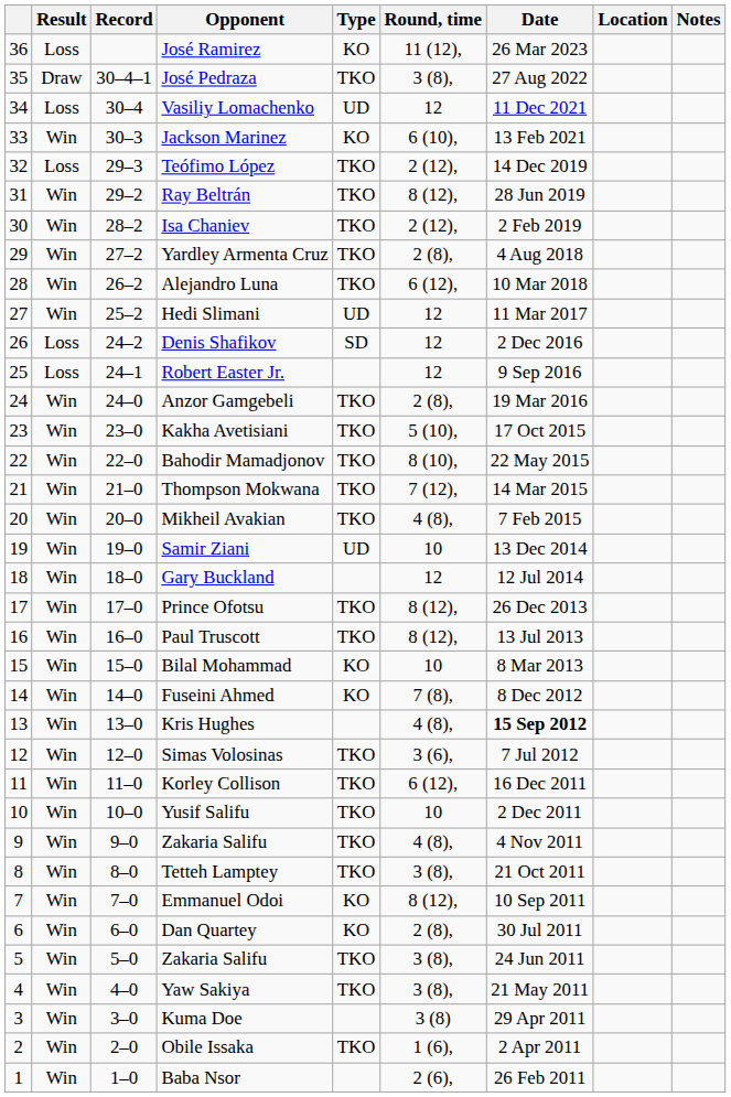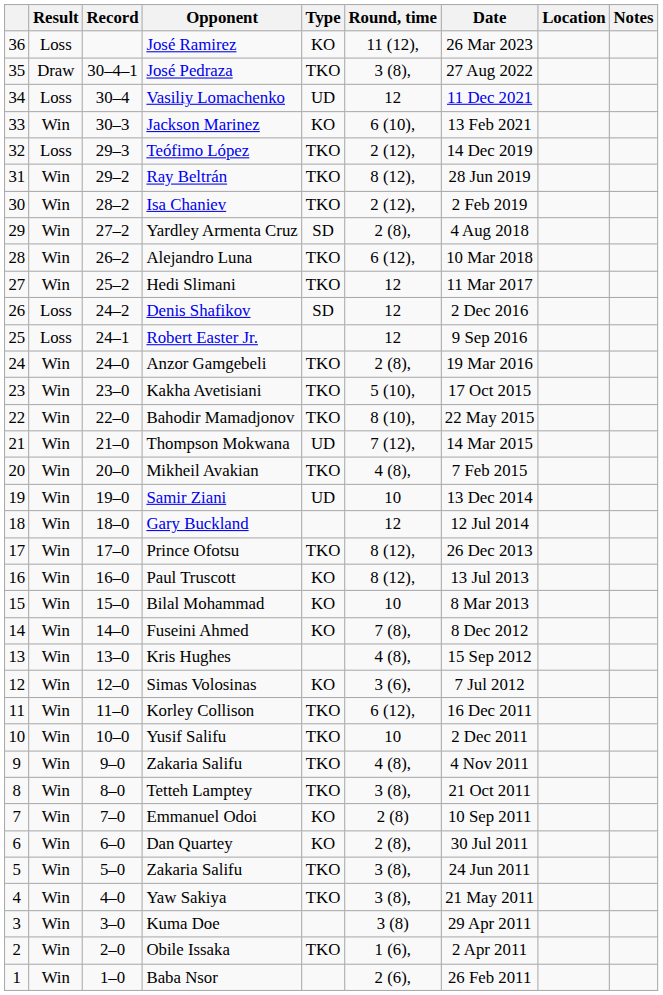Yardley Armenta Cruz | Type: TKO -> SD
Hedi Slimani | Type: UD -> TKO
Thompson Mokwana | Type: TKO -> UD
Paul Truscott | Type: TKO -> KO
Kris Hughes | Date: bold -> normal
Simas Volosinas | Type: TKO -> KO
Emmanuel Odoi | Round, time: 8 (12), -> 2 (8)
